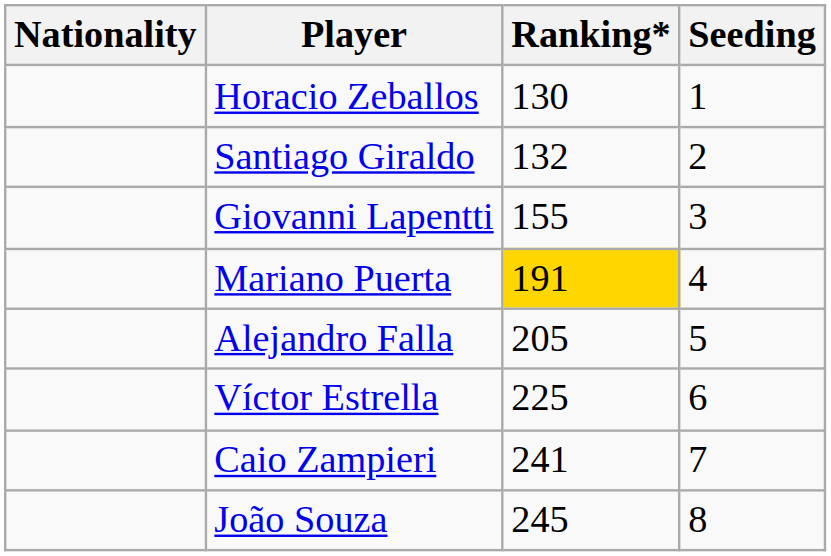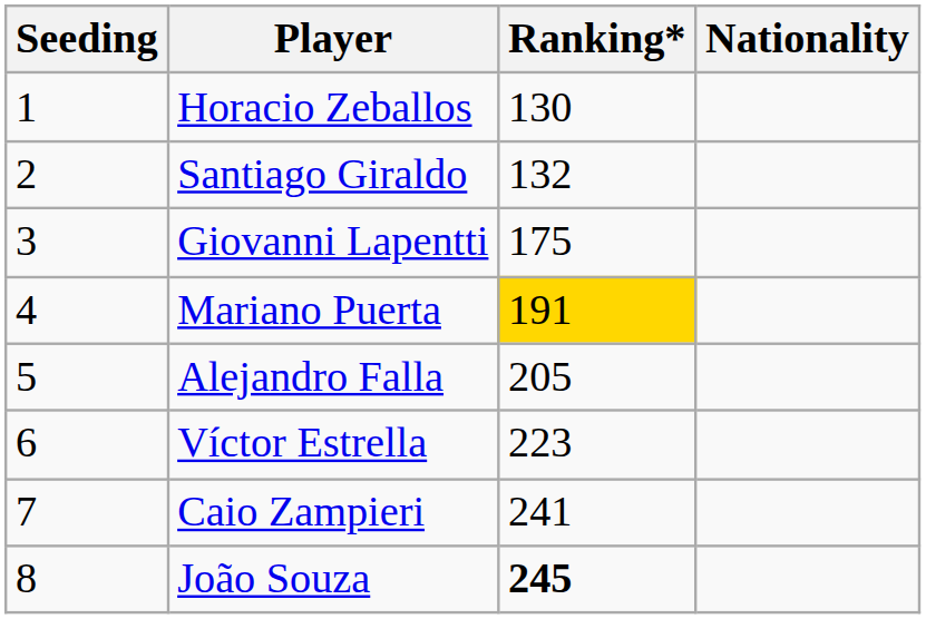columns swapped: Nationality <-> Seeding
Giovanni Lapentti | Ranking*: 155 -> 175
Víctor Estrella | Ranking*: 225 -> 223
João Souza | Ranking*: normal -> bold
